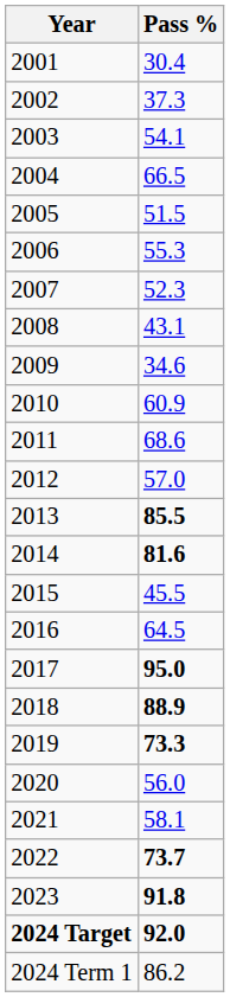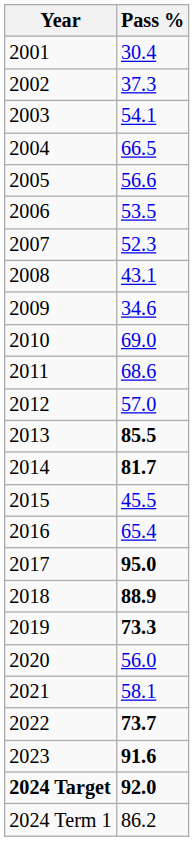2005 | Pass %: 51.5 -> 56.6
2006 | Pass %: 55.3 -> 53.5
2010 | Pass %: 60.9 -> 69.0
2014 | Pass %: 81.6 -> 81.7
2016 | Pass %: 64.5 -> 65.4
2023 | Pass %: 91.8 -> 91.6
